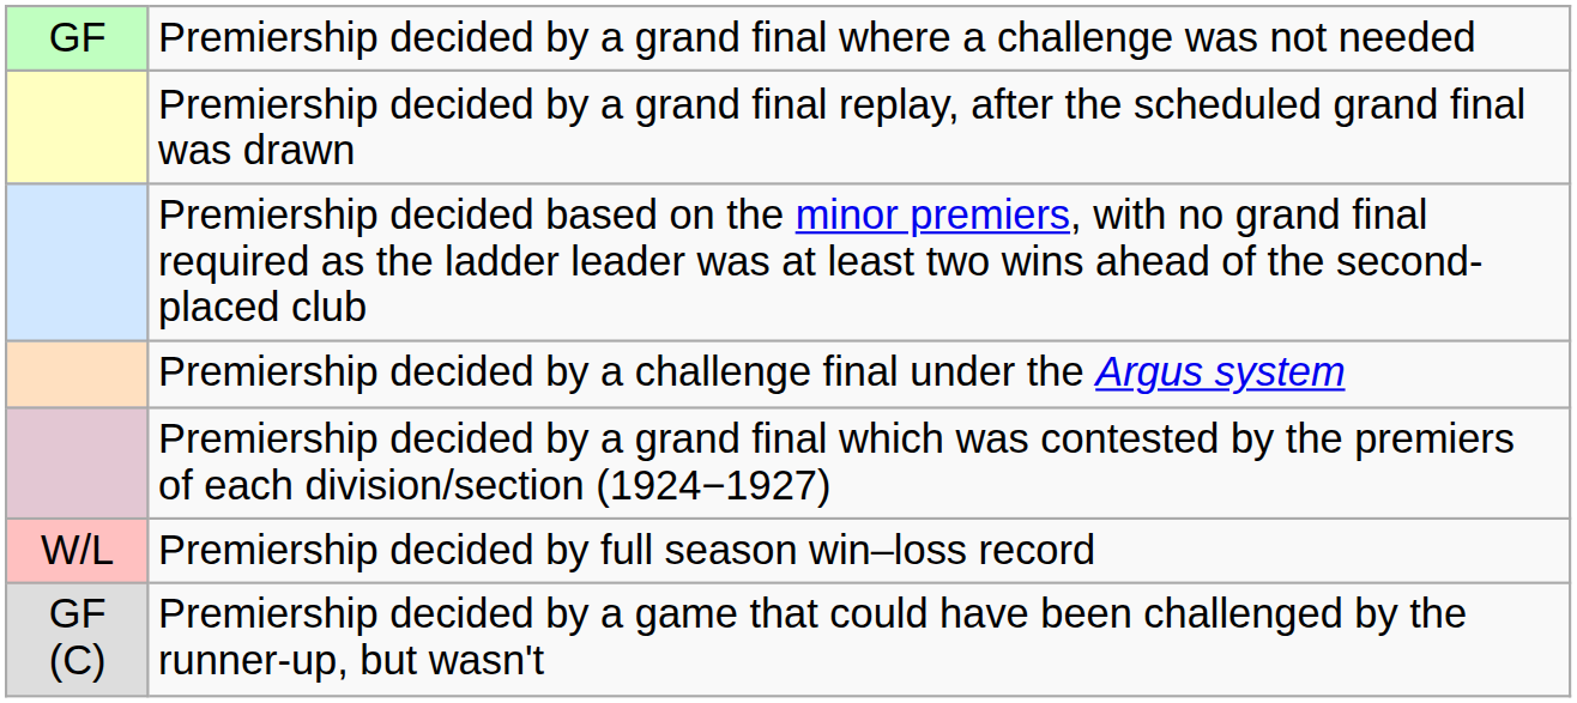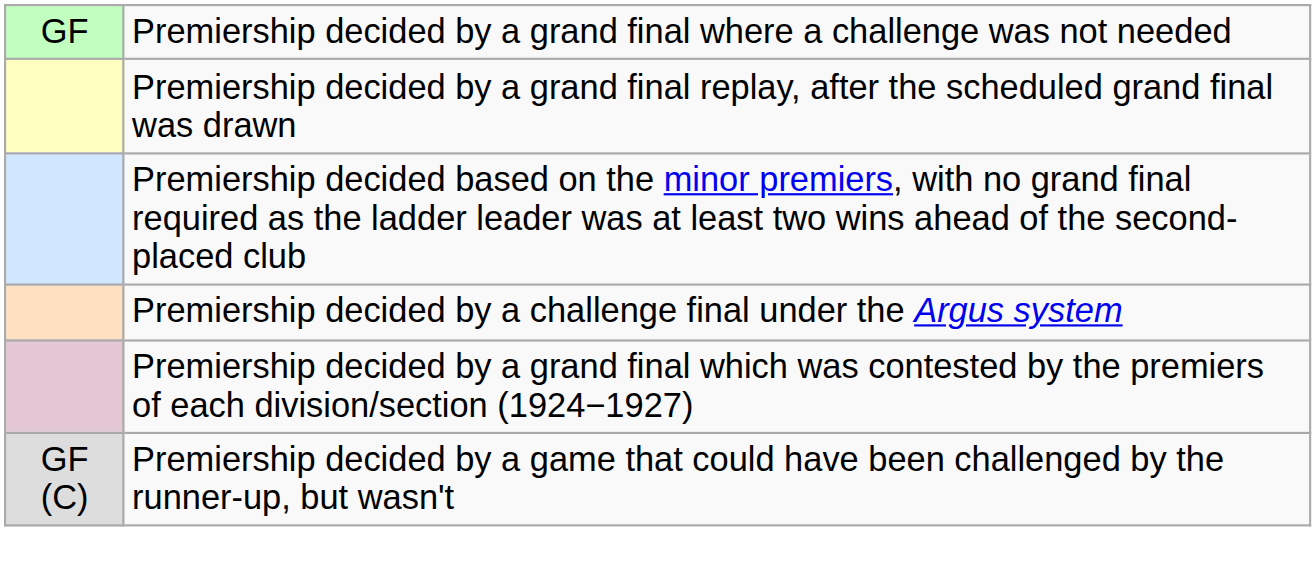- row: W/L | Premiership decided by full season win–loss record
